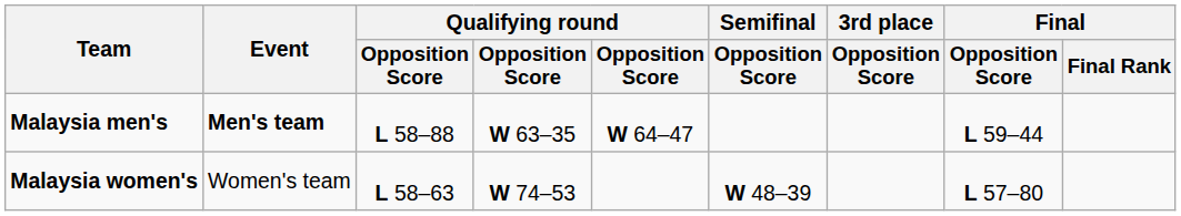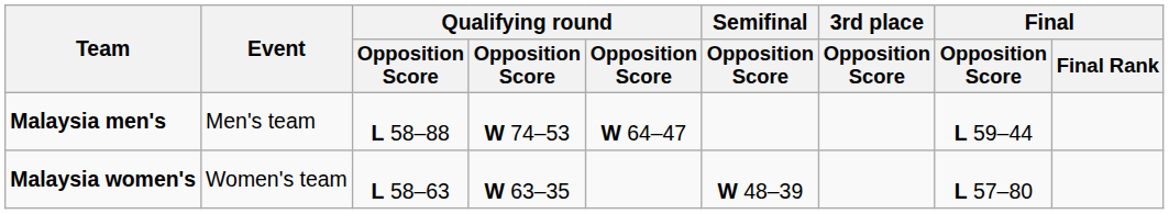Malaysia men's | Event: bold -> normal
Malaysia men's | column 4: W 63–35 -> W 74–53
Malaysia women's | column 4: W 74–53 -> W 63–35
